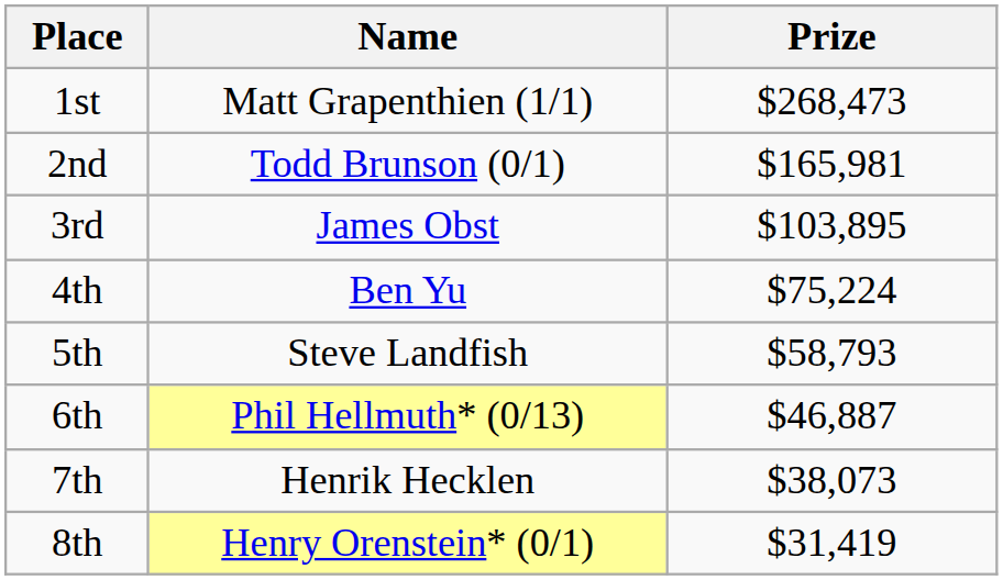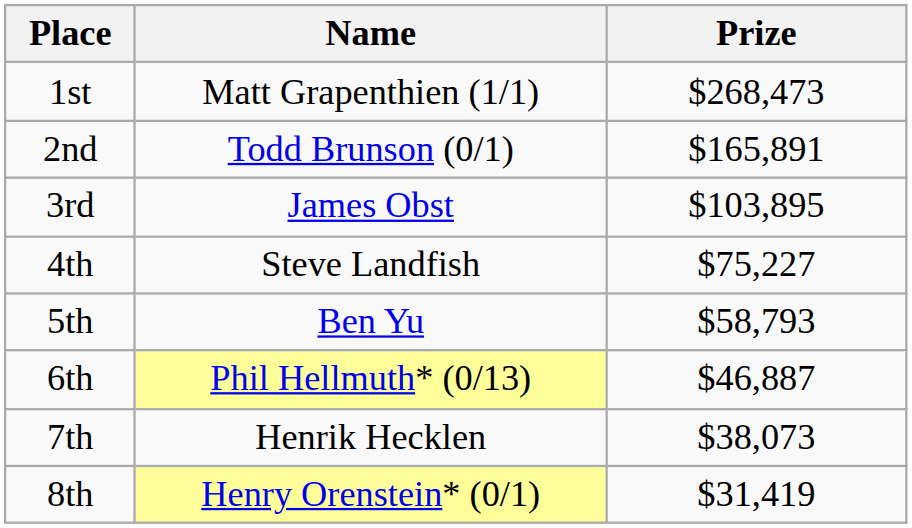2nd | Prize: $165,981 -> $165,891
4th | Name: Ben Yu -> Steve Landfish
4th | Prize: $75,224 -> $75,227
5th | Name: Steve Landfish -> Ben Yu
